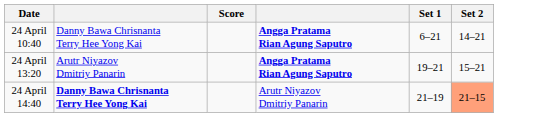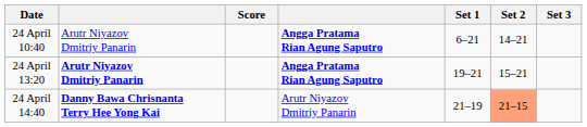+ column: Set 3
24 April 10:40 | column 2: Danny Bawa Chrisnanta Terry Hee Yong Kai -> Arutr Niyazov Dmitriy Panarin
24 April 13:20 | column 2: normal -> bold
